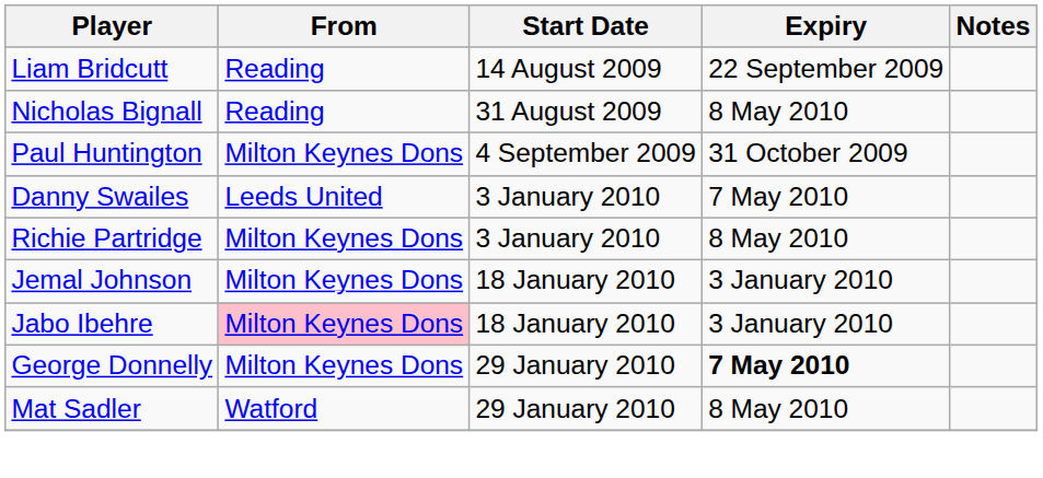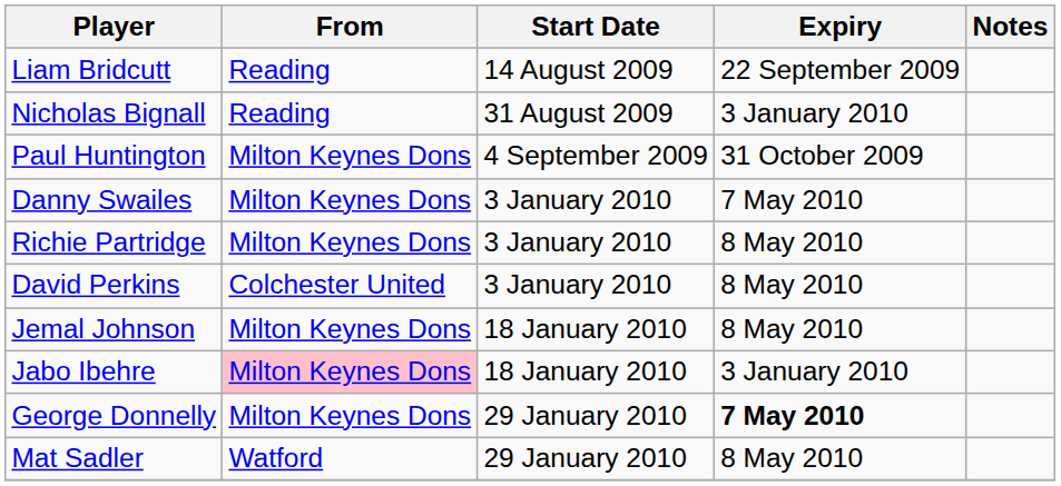Nicholas Bignall | Expiry: 8 May 2010 -> 3 January 2010
Danny Swailes | From: Leeds United -> Milton Keynes Dons
+ row: David Perkins | Colchester United | 3 January 2010 | 8 May 2010
Jemal Johnson | Expiry: 3 January 2010 -> 8 May 2010
